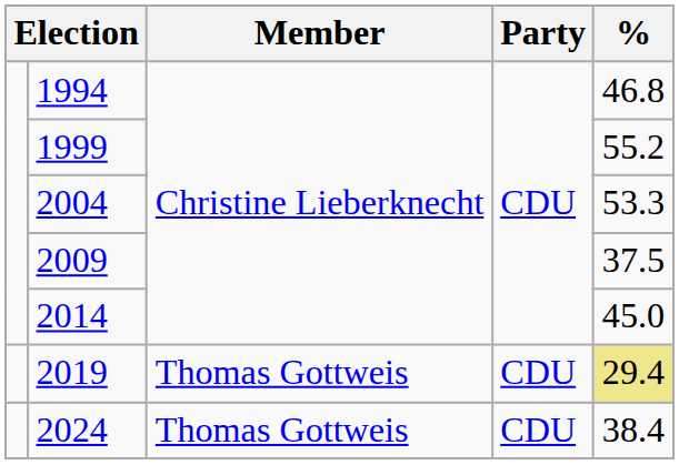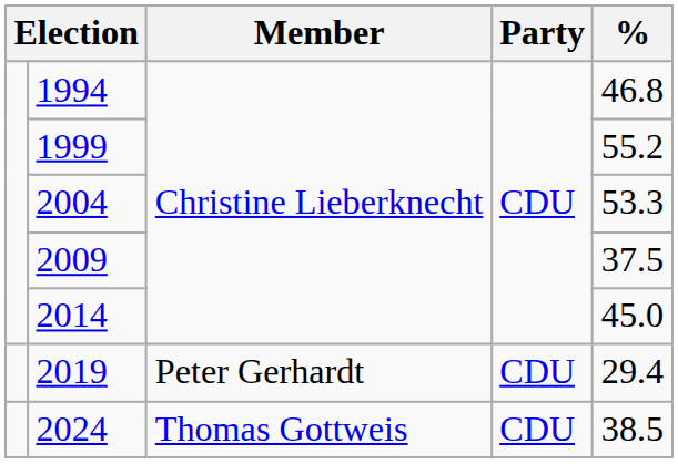2019 | Member: Thomas Gottweis -> Peter Gerhardt
2019 | %: khaki background -> no background
2024 | %: 38.4 -> 38.5
